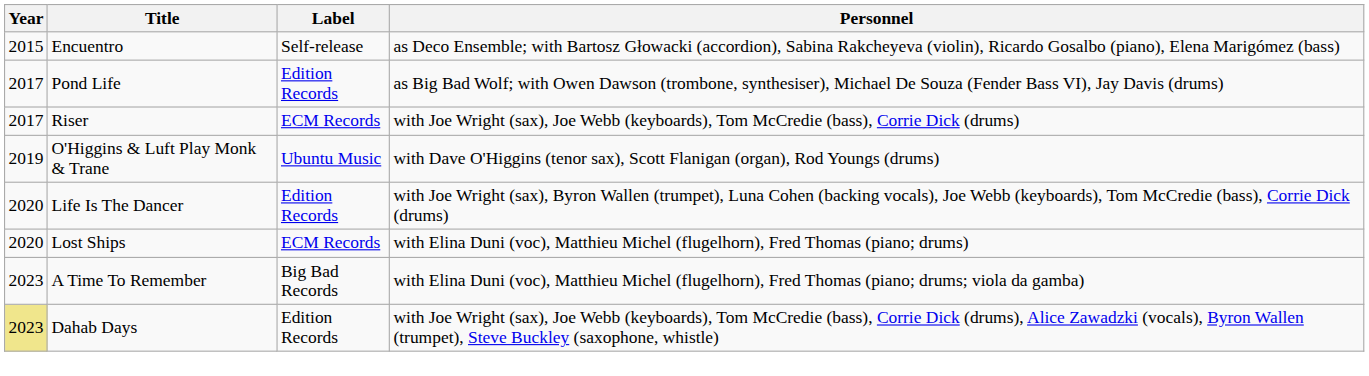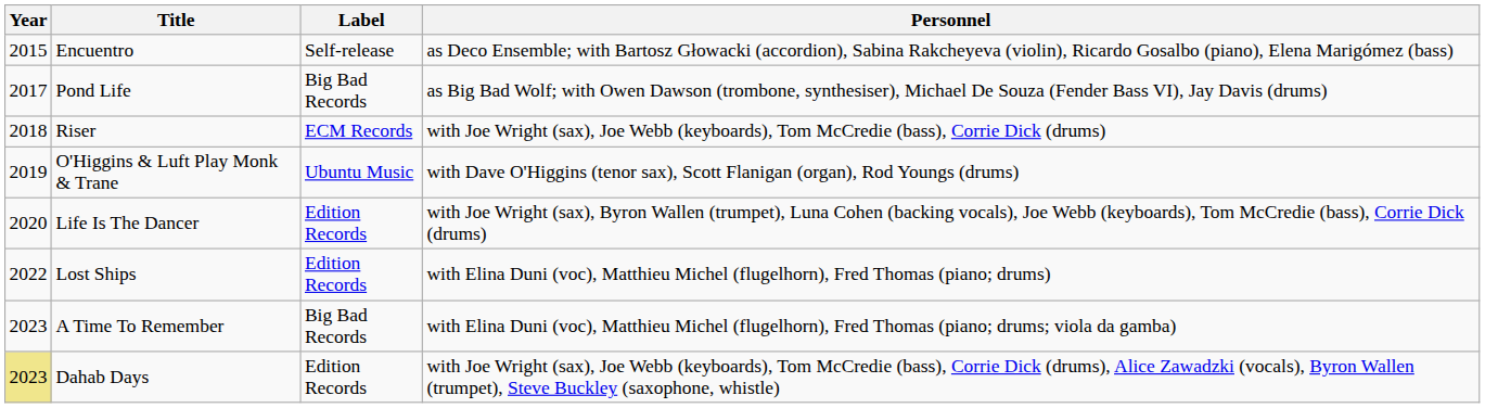Pond Life | Label: Edition Records -> Big Bad Records
Riser | Year: 2017 -> 2018
Lost Ships | Year: 2020 -> 2022
Lost Ships | Label: ECM Records -> Edition Records
